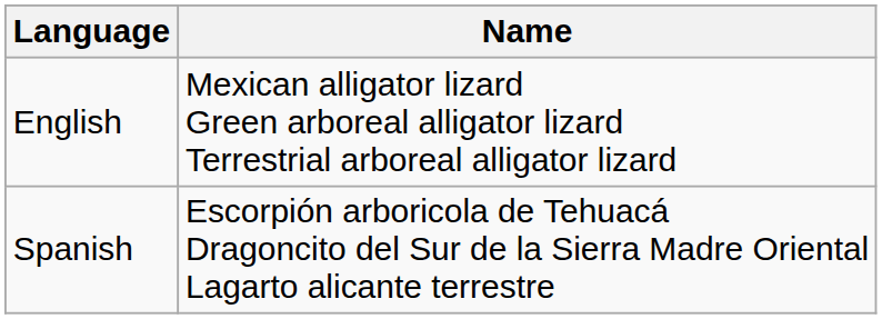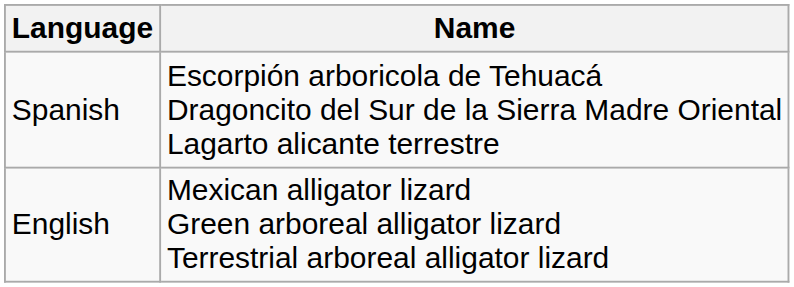rows swapped: English <-> Spanish
